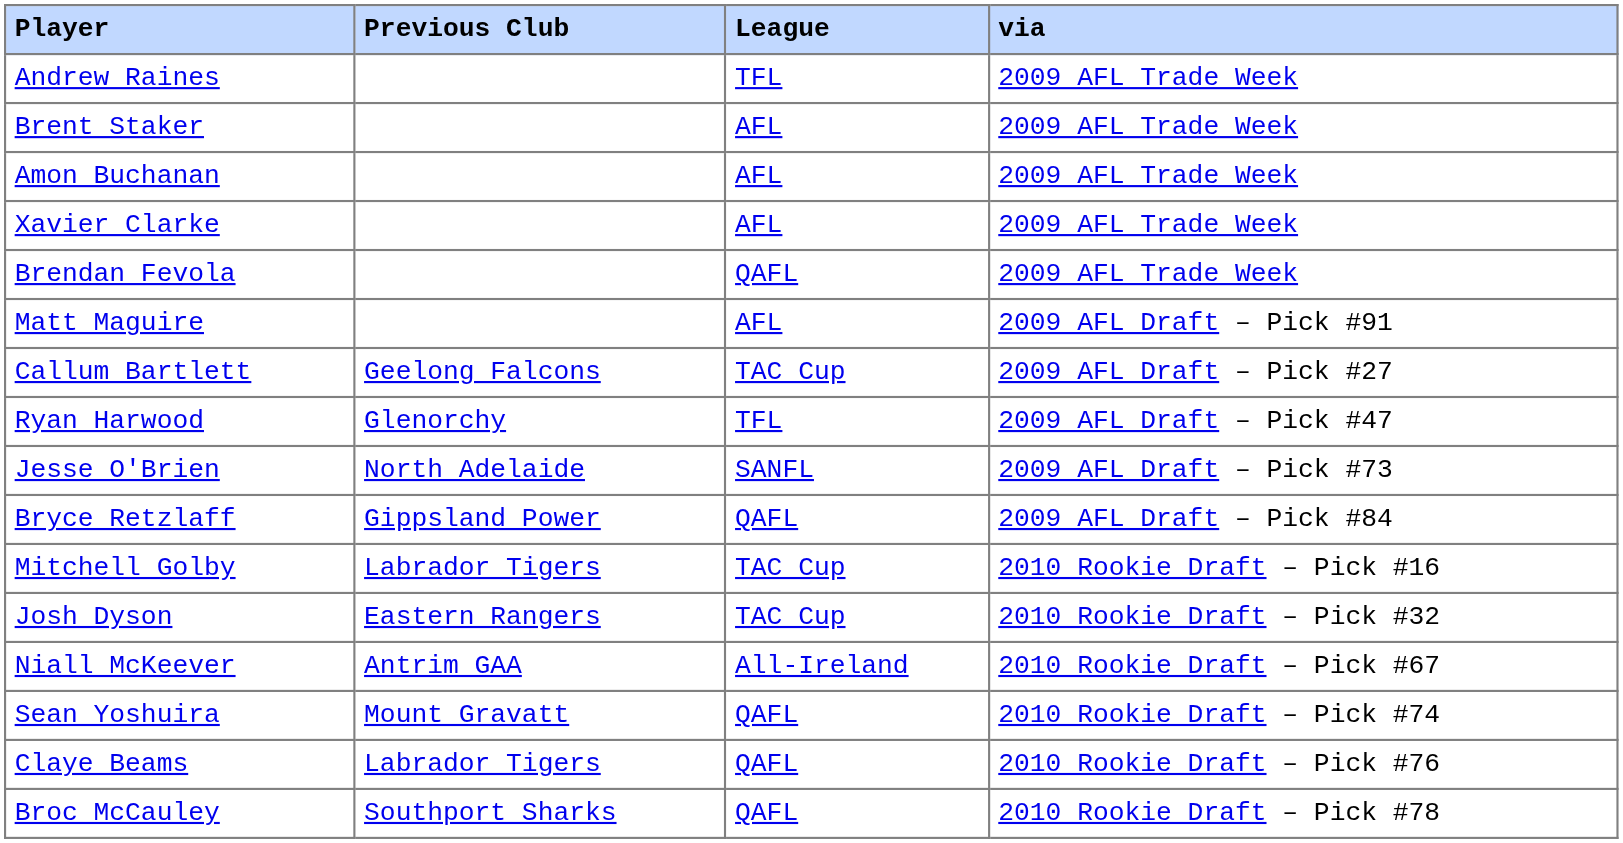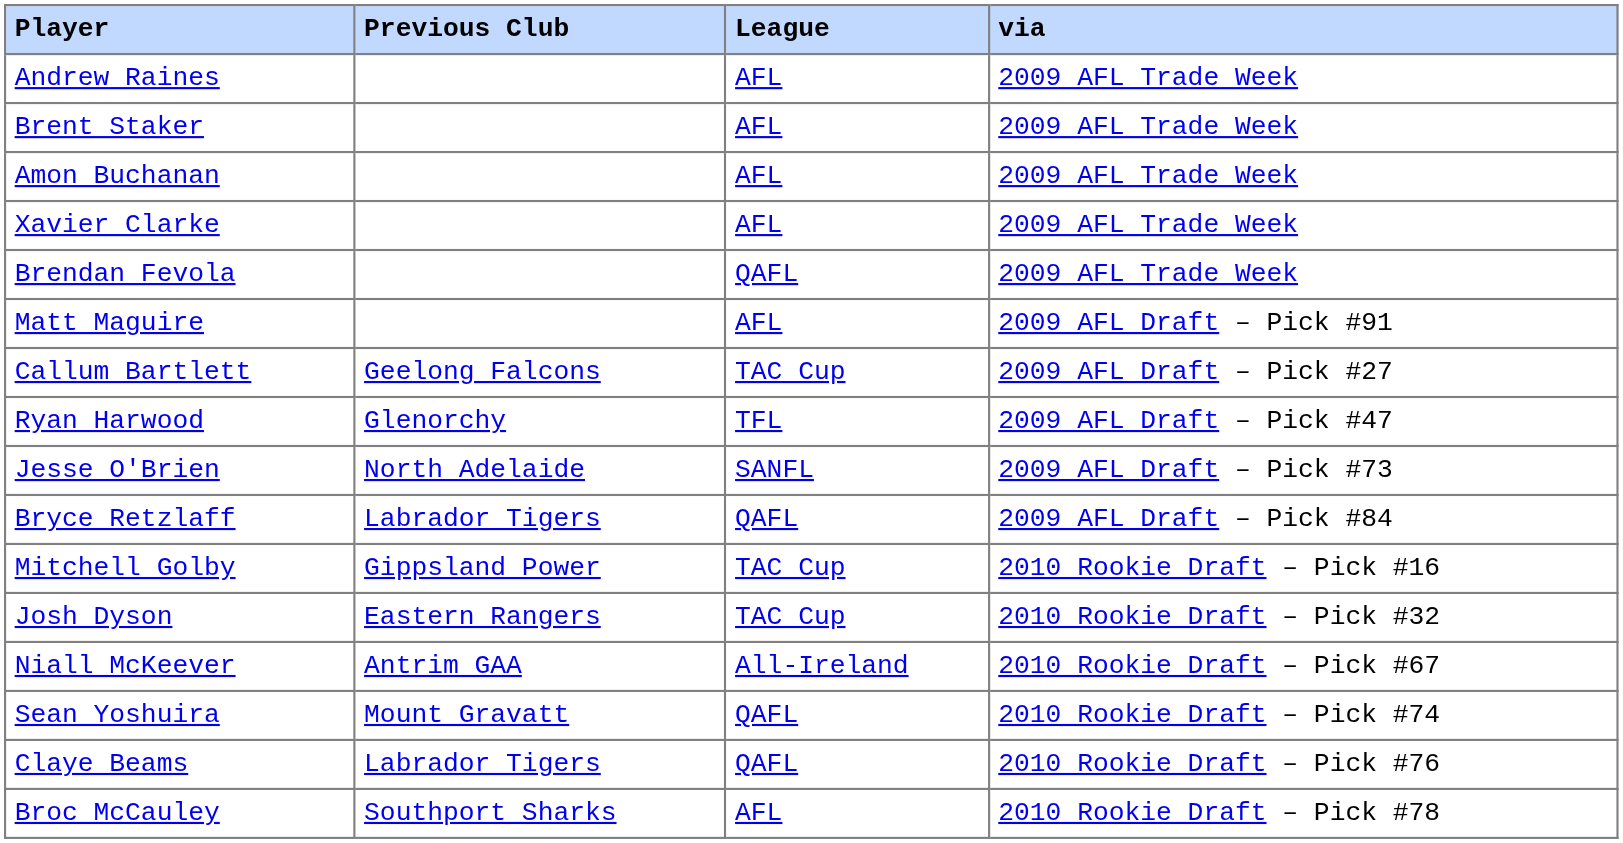Andrew Raines | League: TFL -> AFL
Bryce Retzlaff | Previous Club: Gippsland Power -> Labrador Tigers
Mitchell Golby | Previous Club: Labrador Tigers -> Gippsland Power
Broc McCauley | League: QAFL -> AFL
